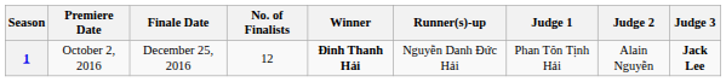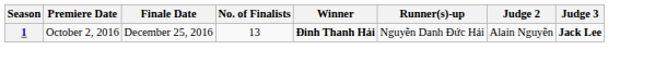- column: Judge 1 | Phan Tôn Tịnh Hải
1 | No. of Finalists: 12 -> 13
